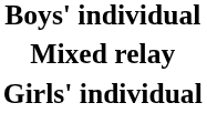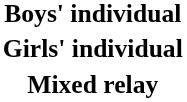rows swapped: Girls' individual <-> Mixed relay
